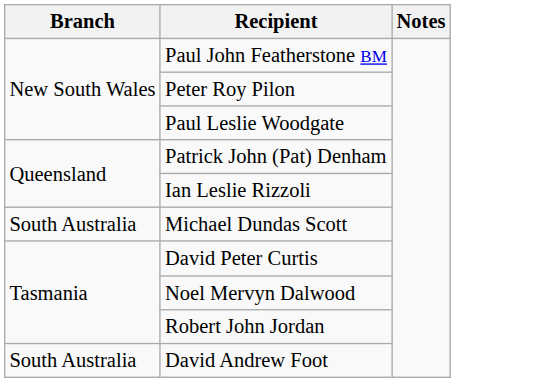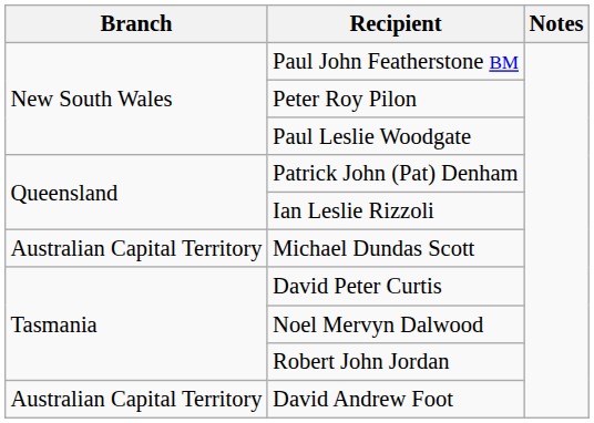Michael Dundas Scott | Branch: South Australia -> Australian Capital Territory
David Andrew Foot | Branch: South Australia -> Australian Capital Territory
